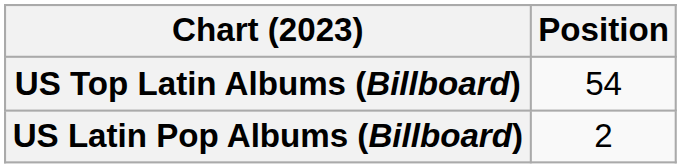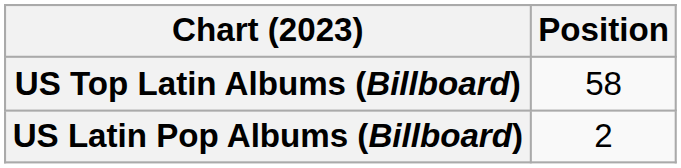US Top Latin Albums (Billboard) | Position: 54 -> 58
